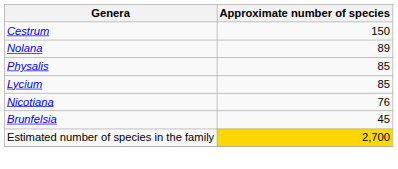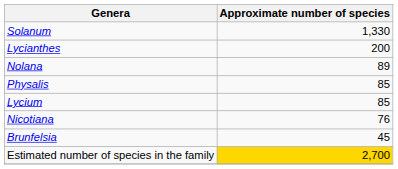+ row: Solanum | 1,330
+ row: Lycianthes | 200
- row: Cestrum | 150
